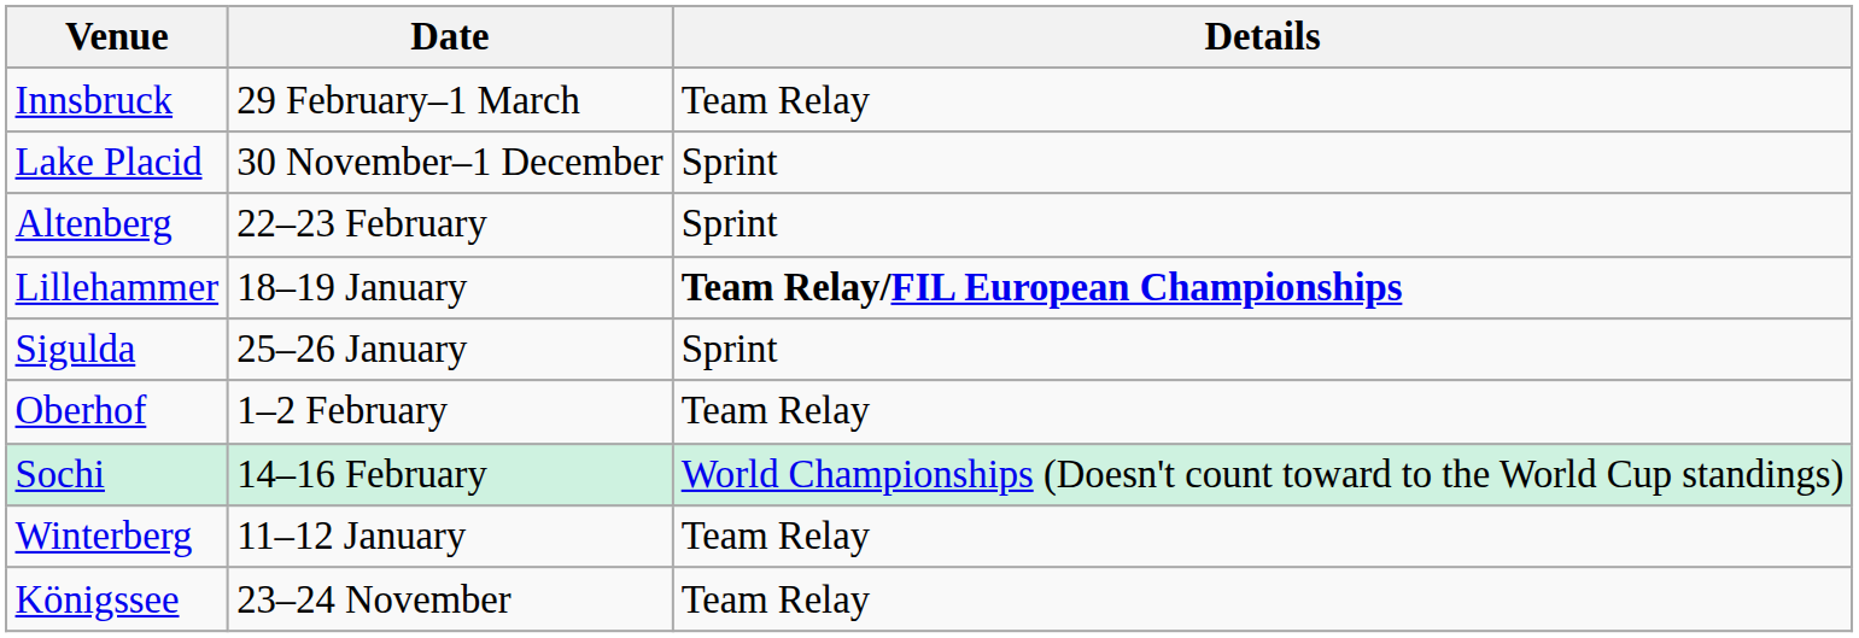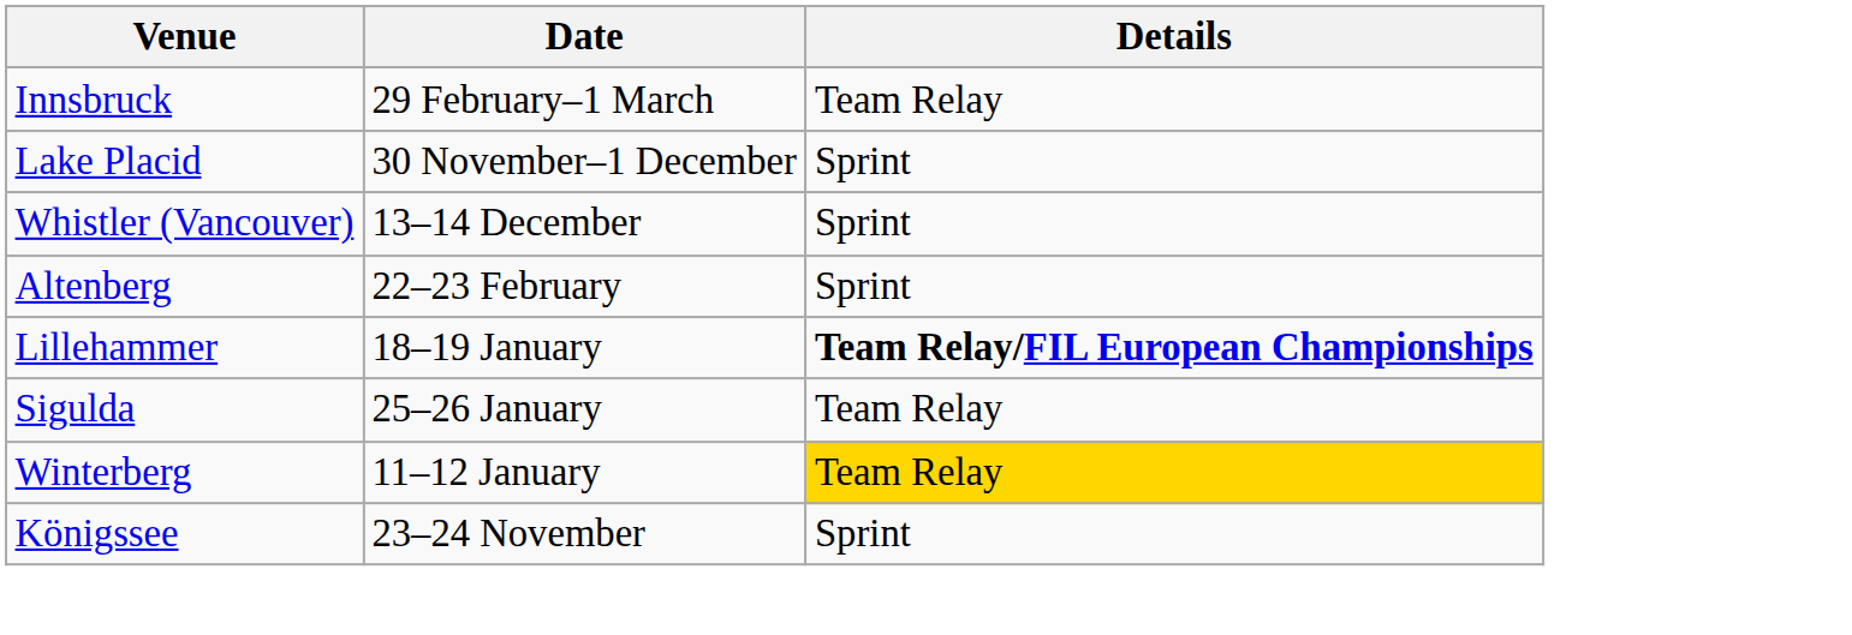+ row: Whistler (Vancouver) | 13–14 December | Sprint
Sigulda | Details: Sprint -> Team Relay
- row: Oberhof | 1–2 February | Team Relay
- row: Sochi | 14–16 February | World Championships (Doesn't count toward to the World Cup standings)
Winterberg | Details: no background -> gold background
Königssee | Details: Team Relay -> Sprint
